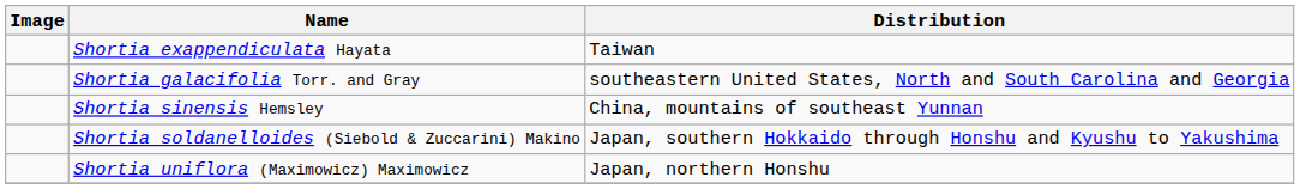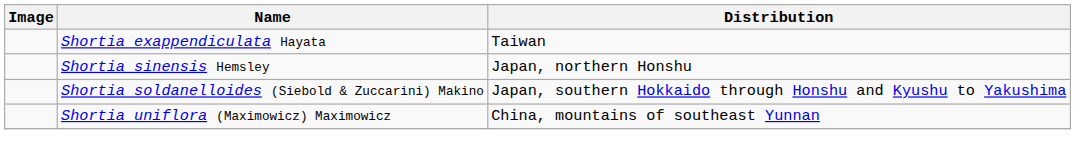- row: Shortia galacifolia Torr. and Gray | southeastern United States, North and South Carolina and Georgia
Shortia sinensis Hemsley | Distribution: China, mountains of southeast Yunnan -> Japan, northern Honshu
Shortia uniflora (Maximowicz) Maximowicz | Distribution: Japan, northern Honshu -> China, mountains of southeast Yunnan
